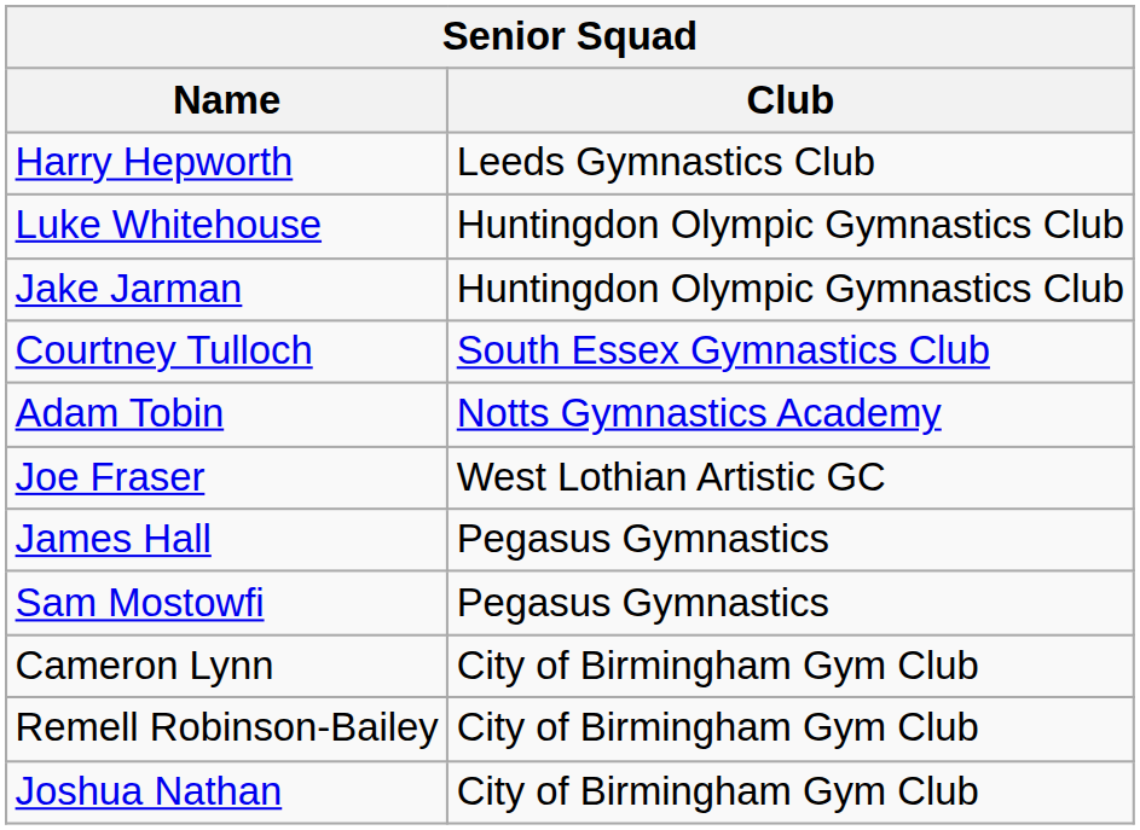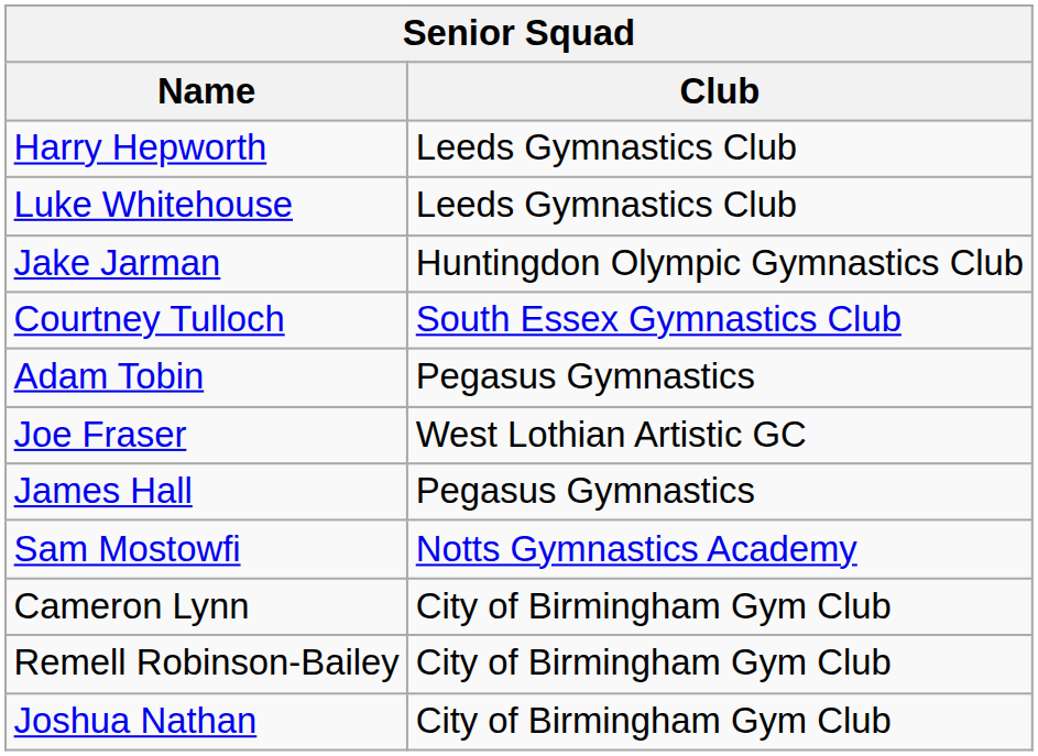Luke Whitehouse | Club: Huntingdon Olympic Gymnastics Club -> Leeds Gymnastics Club
Adam Tobin | Club: Notts Gymnastics Academy -> Pegasus Gymnastics
Sam Mostowfi | Club: Pegasus Gymnastics -> Notts Gymnastics Academy
